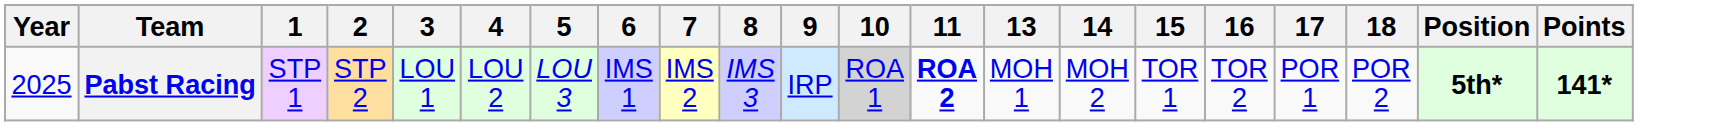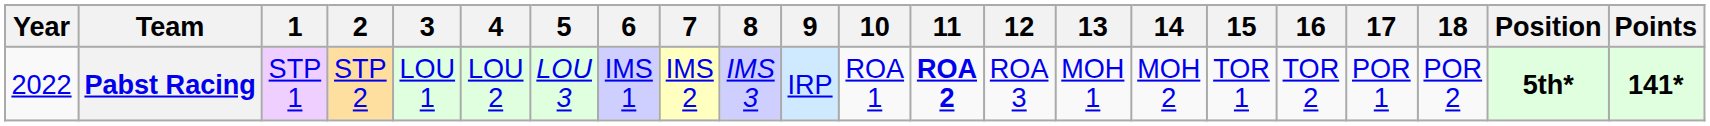+ column: 12 | ROA 3
Pabst Racing | Year: 2025 -> 2022
Pabst Racing | 10: lightgrey background -> no background
